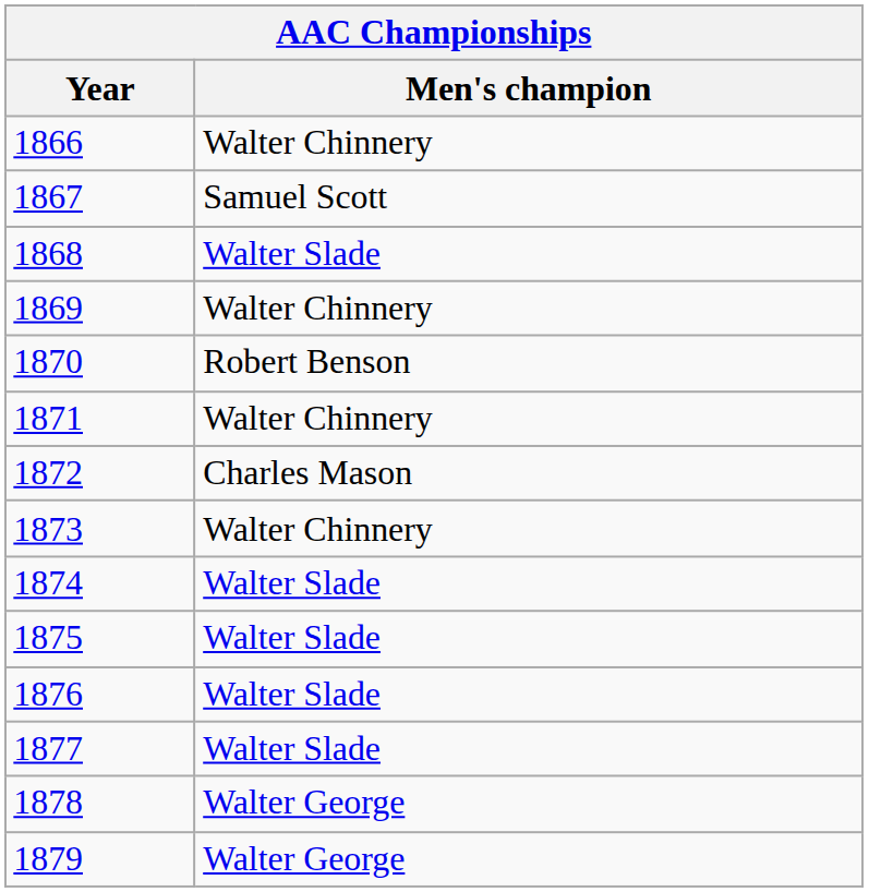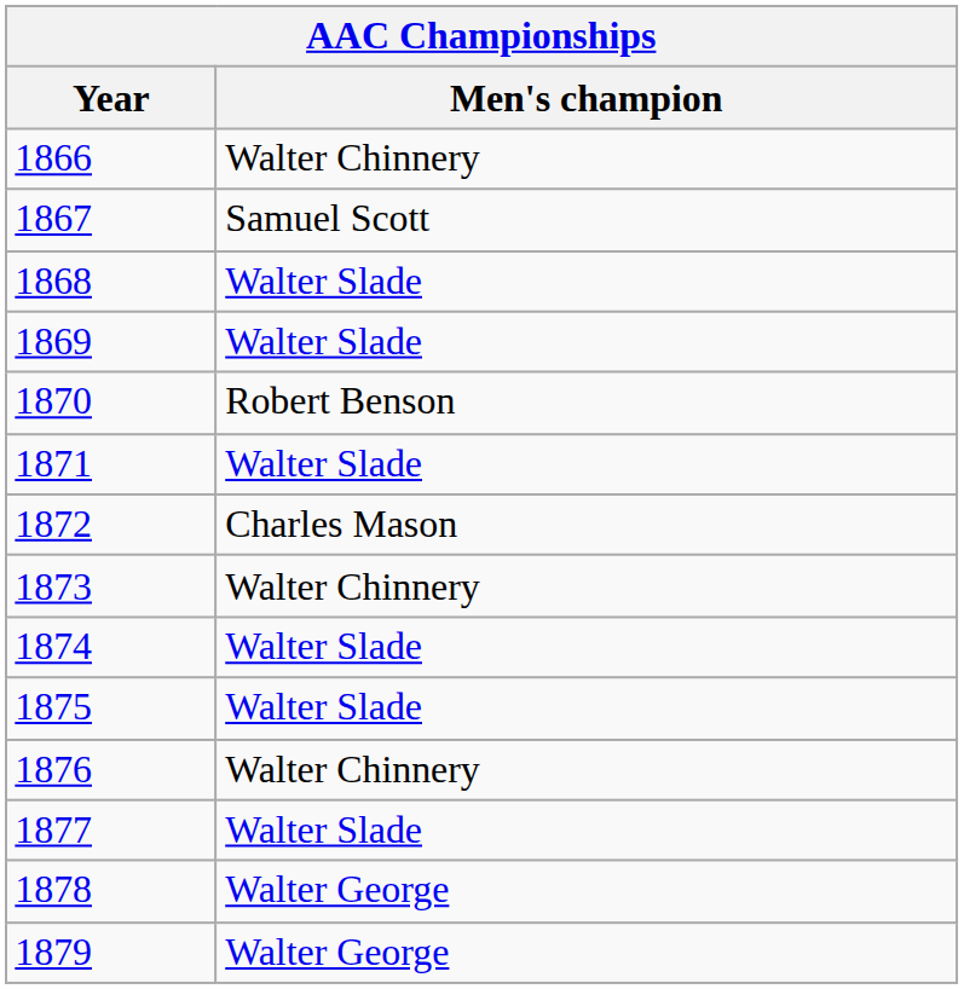1869 | Men's champion: Walter Chinnery -> Walter Slade
1871 | Men's champion: Walter Chinnery -> Walter Slade
1876 | Men's champion: Walter Slade -> Walter Chinnery
